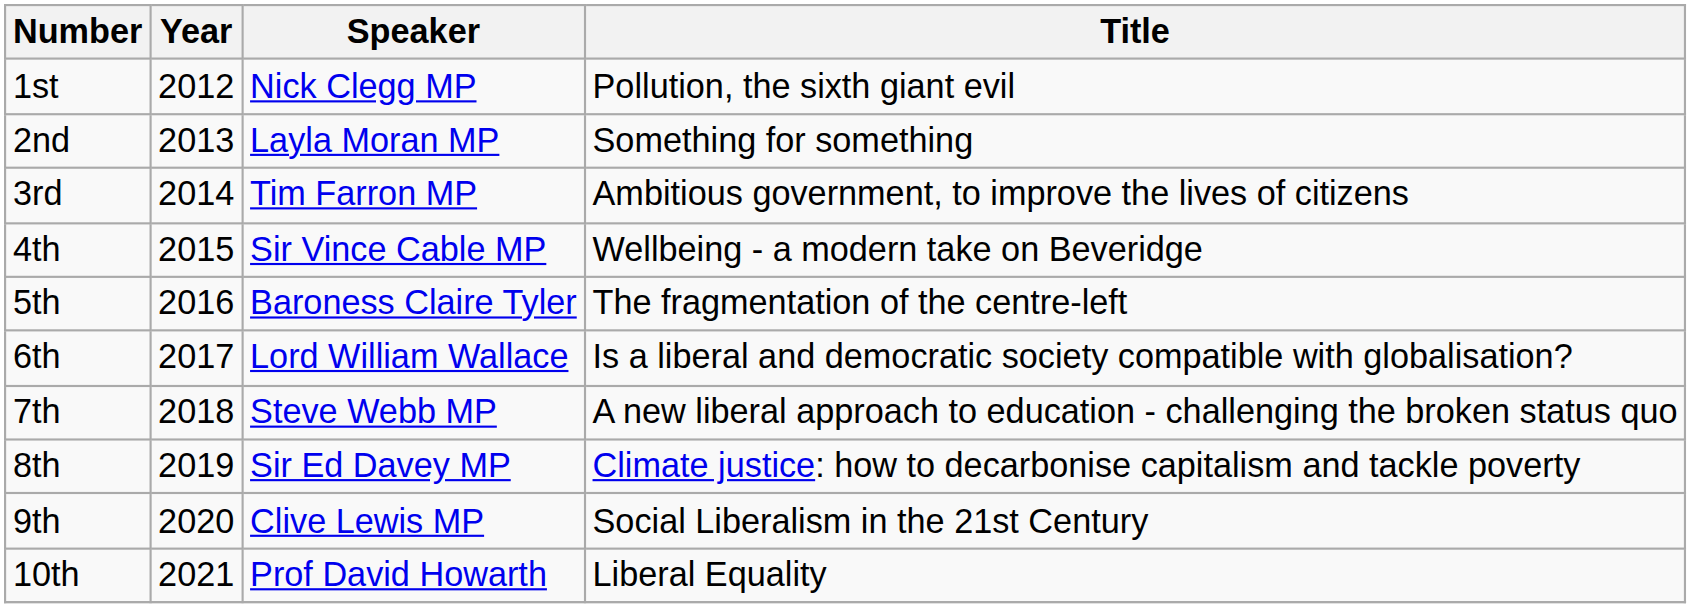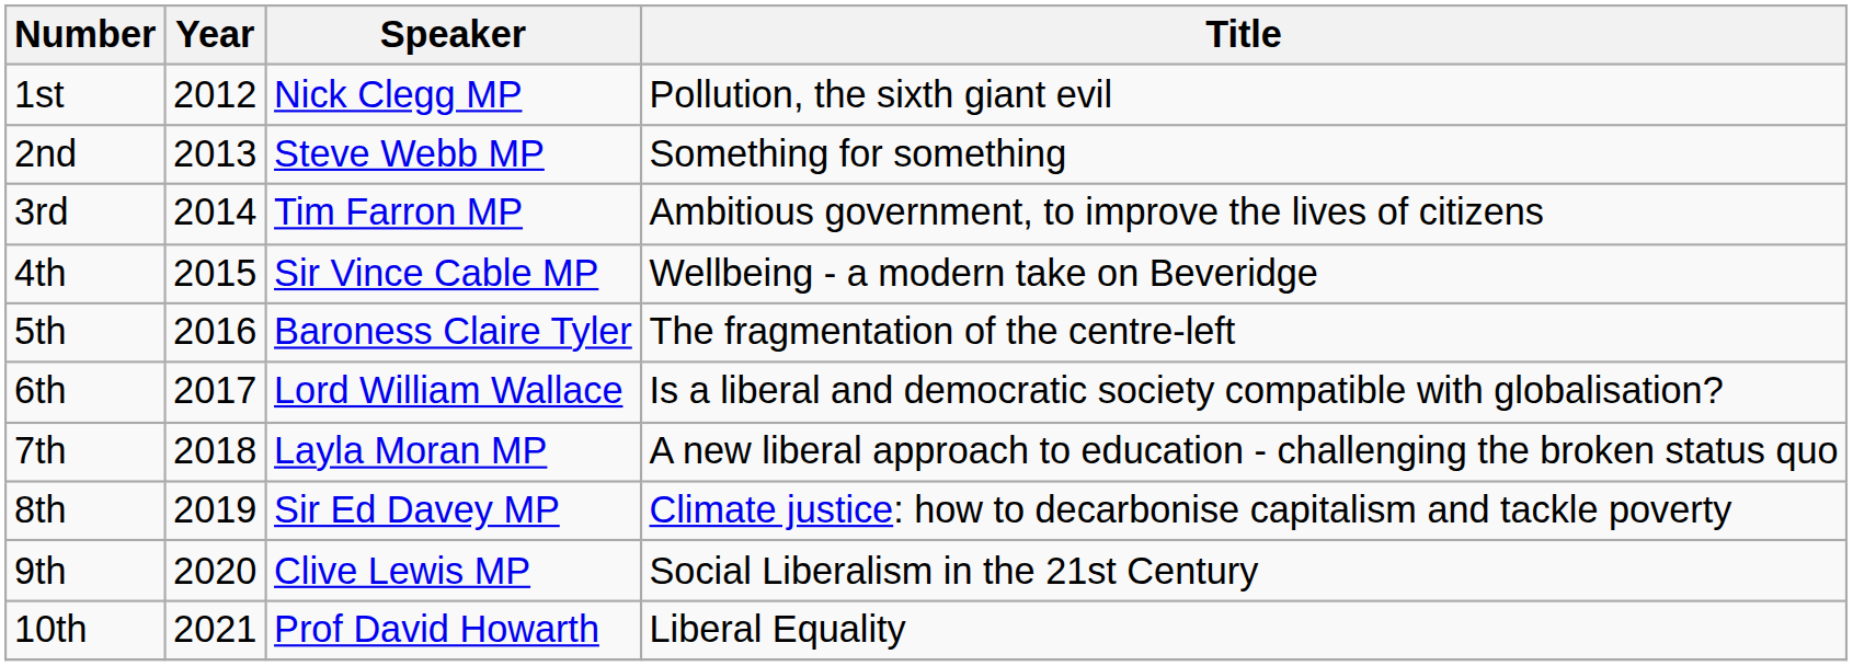2nd | Speaker: Layla Moran MP -> Steve Webb MP
7th | Speaker: Steve Webb MP -> Layla Moran MP
